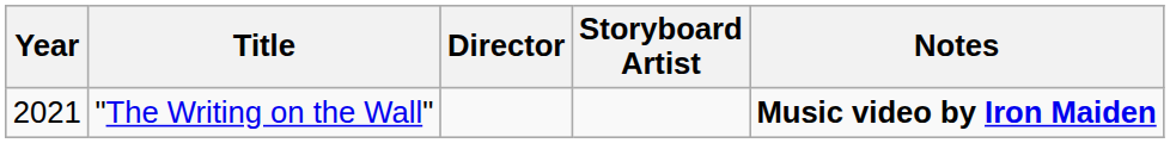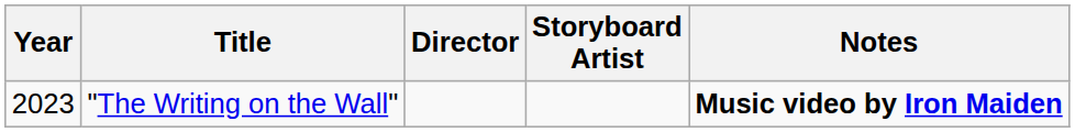"The Writing on the Wall" | Year: 2021 -> 2023
